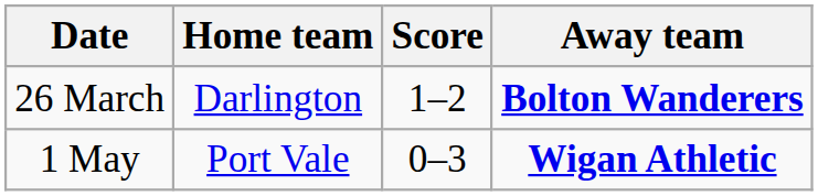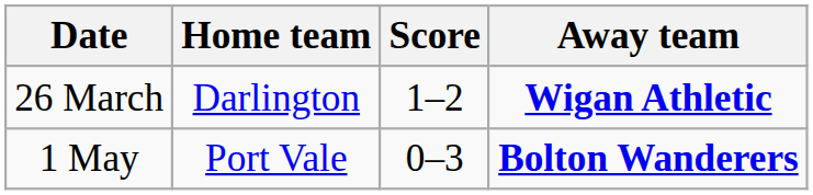26 March | Away team: Bolton Wanderers -> Wigan Athletic
1 May | Away team: Wigan Athletic -> Bolton Wanderers
